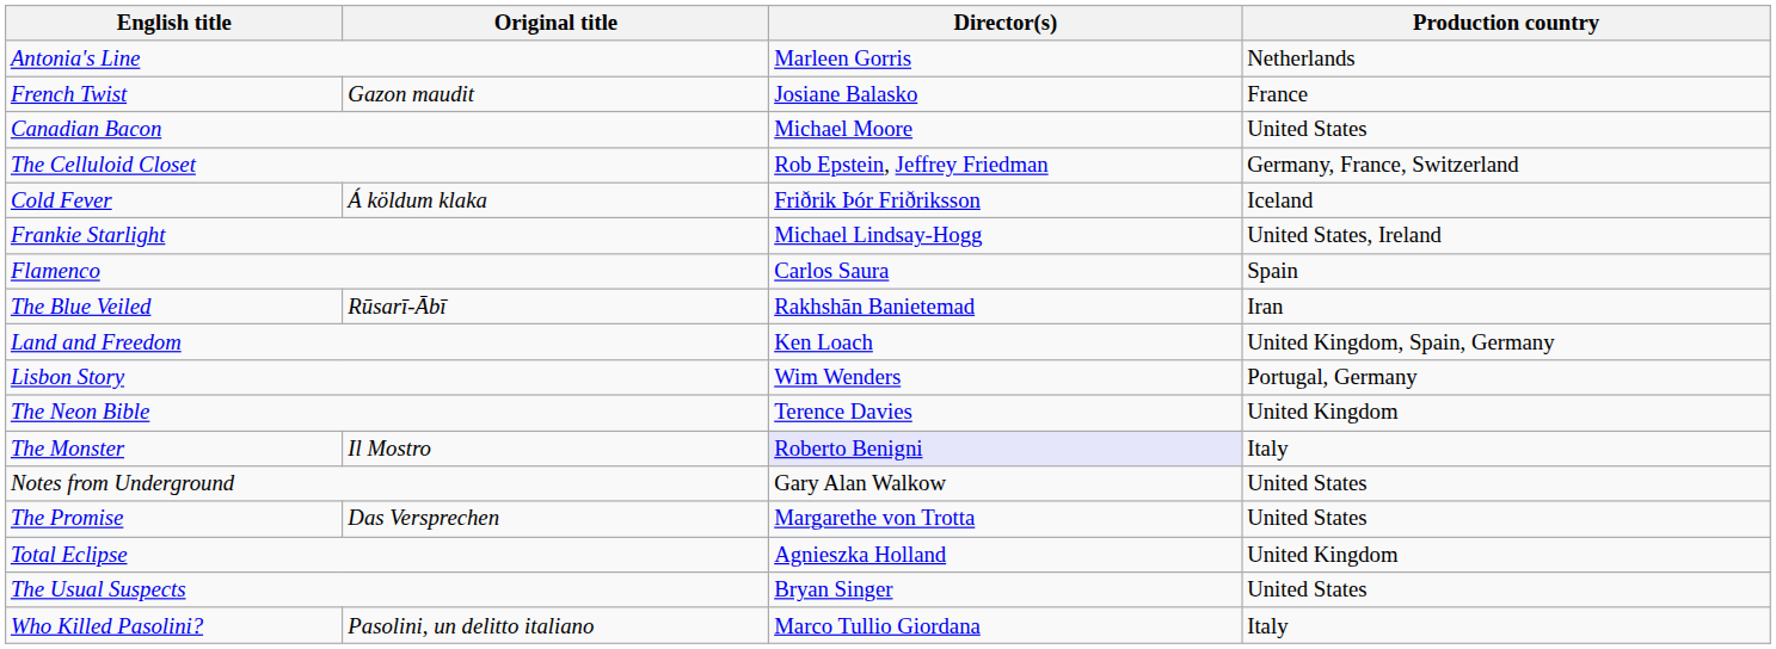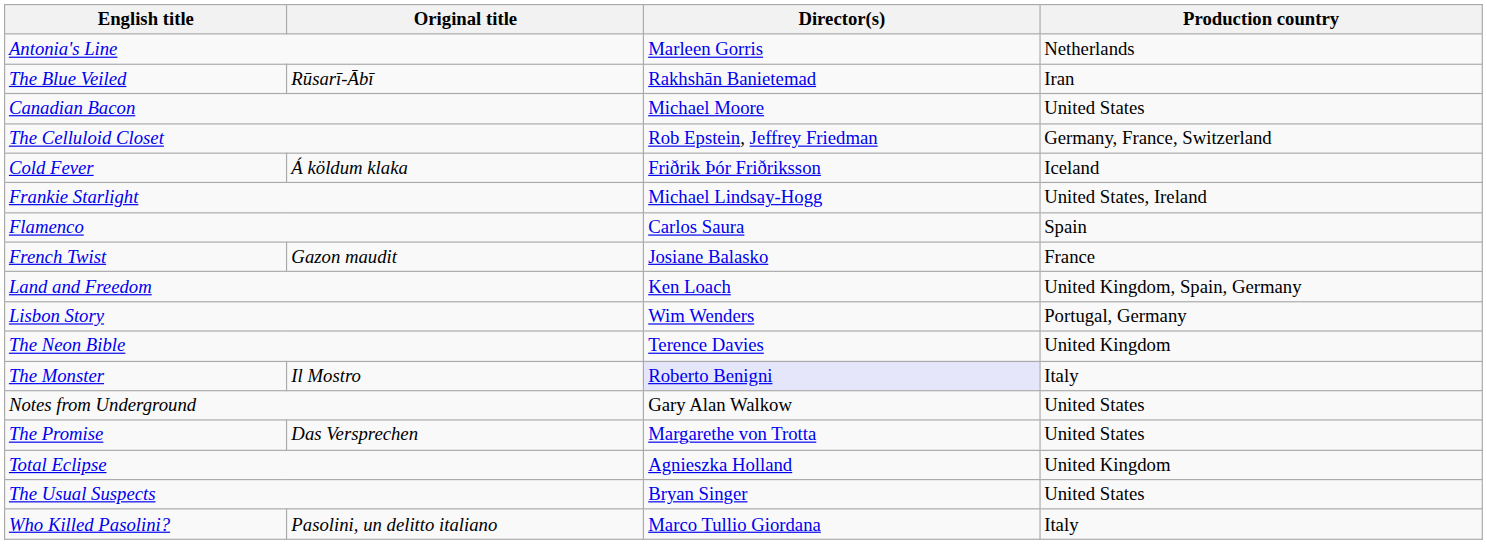rows swapped: The Blue Veiled <-> French Twist
